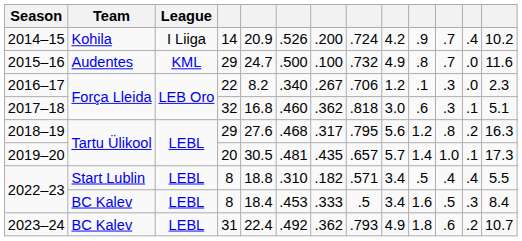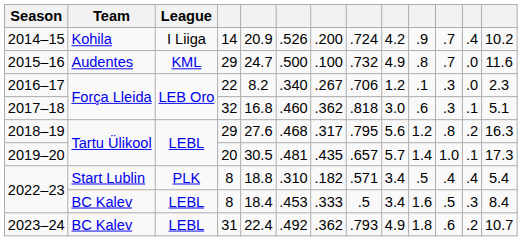2022–23 / Start Lublin | League: LEBL -> PLK
2022–23 / Start Lublin | column 13: 5.5 -> 5.4
